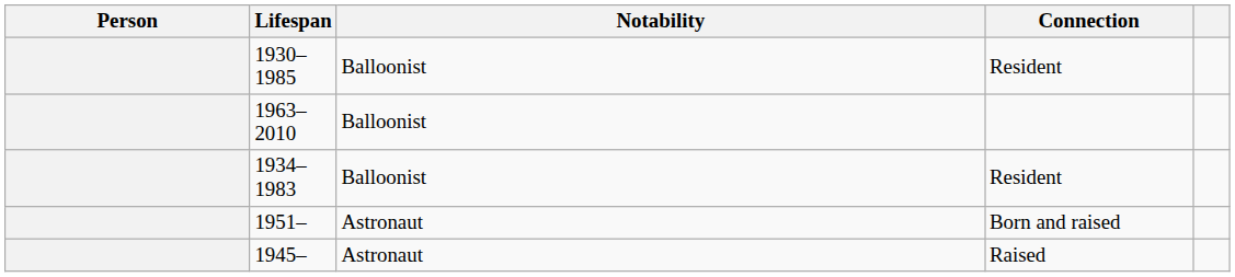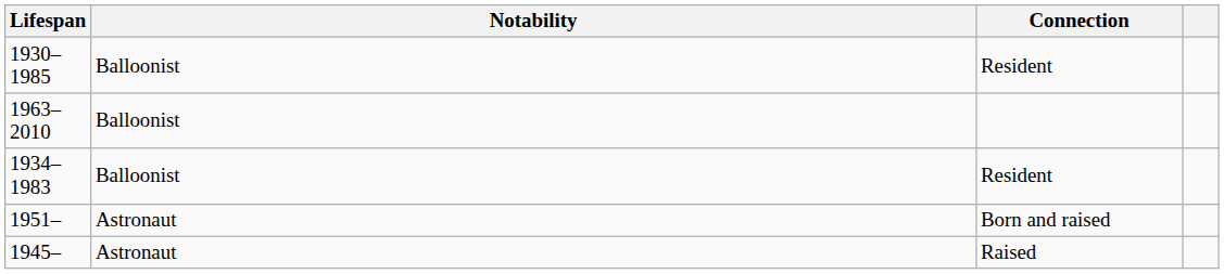- column: Person
